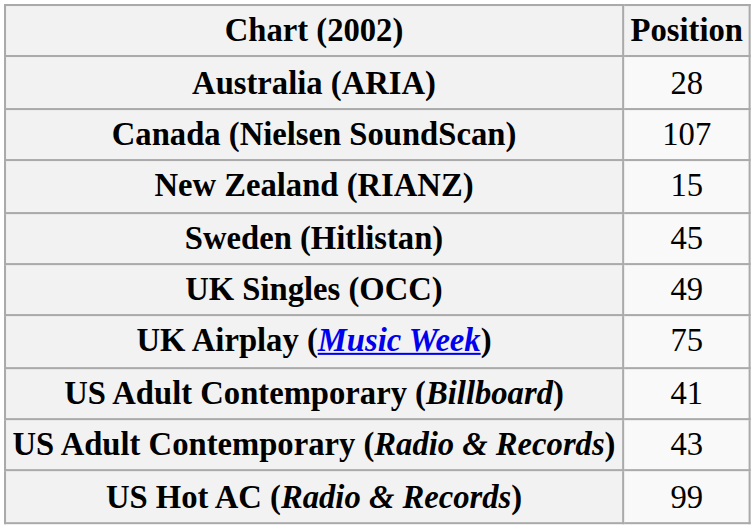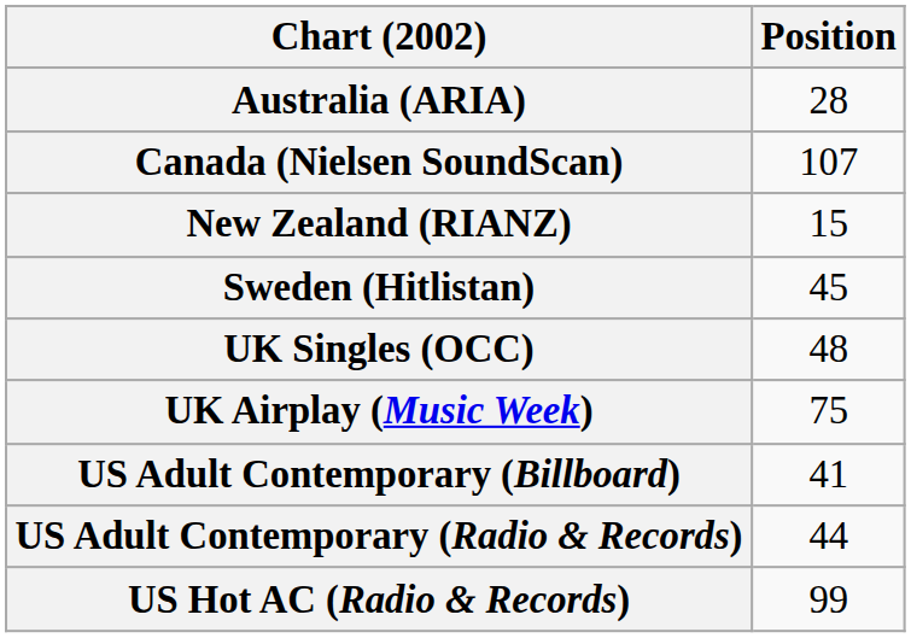UK Singles (OCC) | Position: 49 -> 48
US Adult Contemporary (Radio & Records) | Position: 43 -> 44
